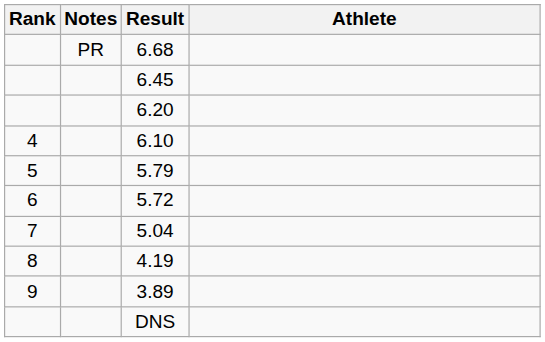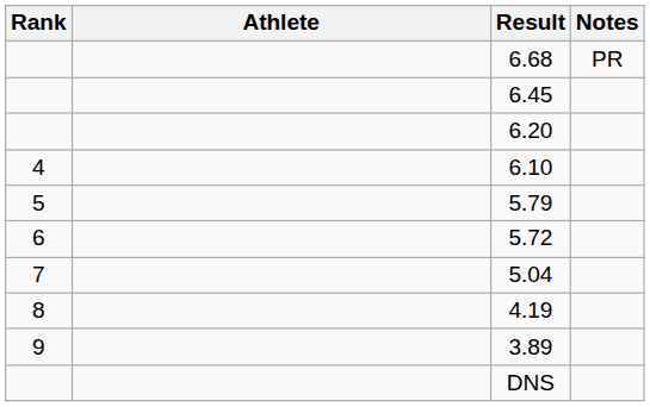columns swapped: Athlete <-> Notes
